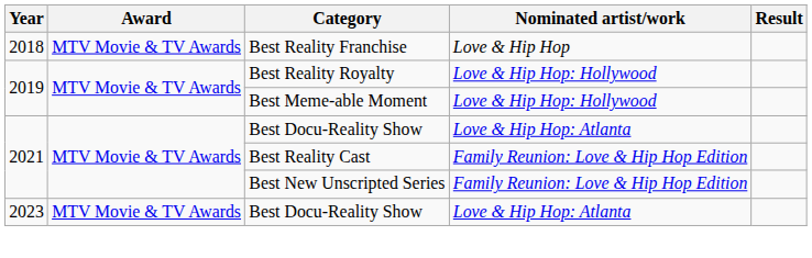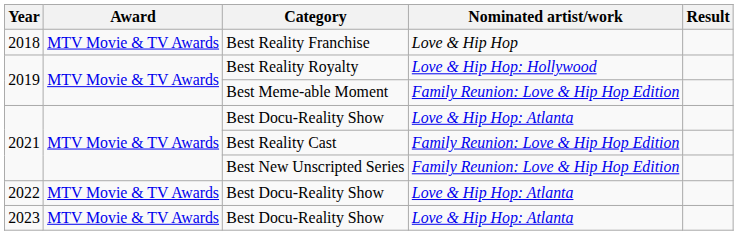Best Meme-able Moment | Nominated artist/work: Love & Hip Hop: Hollywood -> Family Reunion: Love & Hip Hop Edition
+ row: 2022 | MTV Movie & TV Awards | Best Docu-Reality Show | Love & Hip Hop: Atlanta
